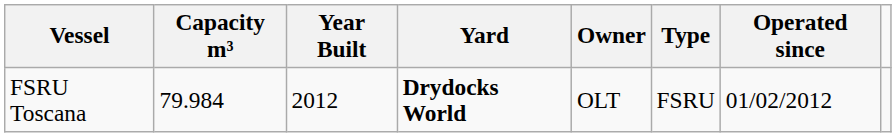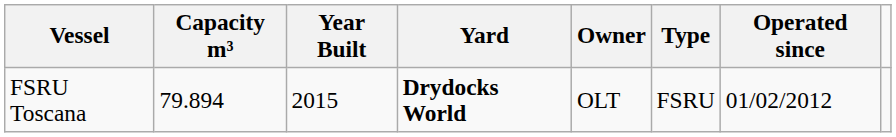FSRU Toscana | Capacity m³: 79.984 -> 79.894
FSRU Toscana | Year Built: 2012 -> 2015
